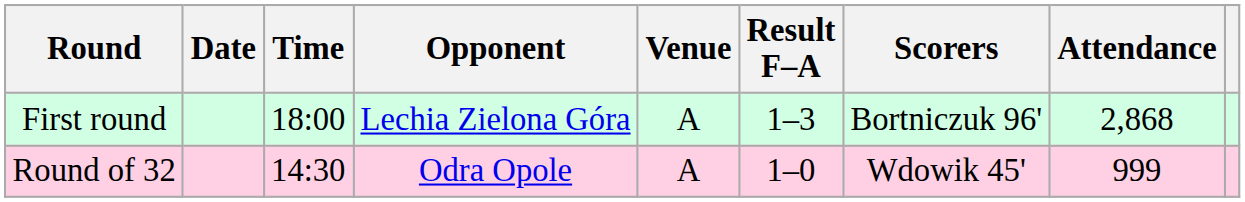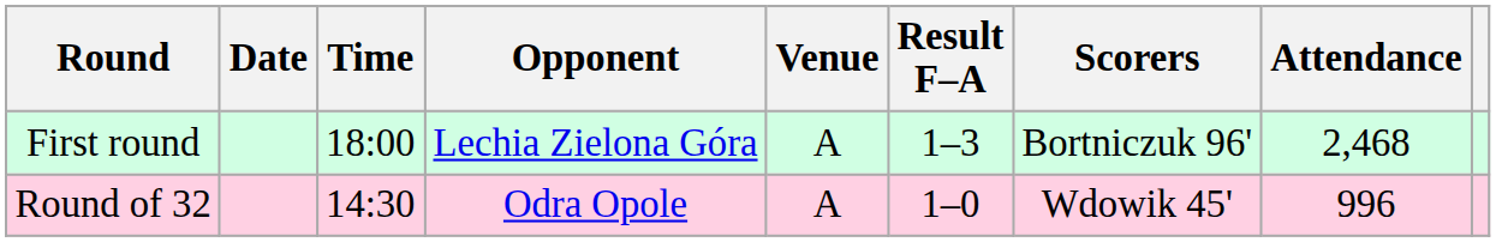First round | Attendance: 2,868 -> 2,468
Round of 32 | Attendance: 999 -> 996
